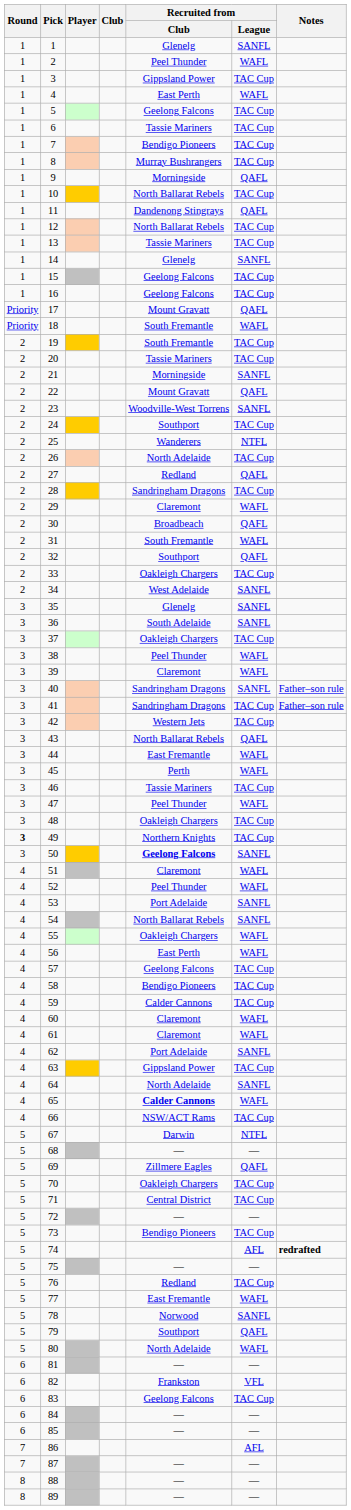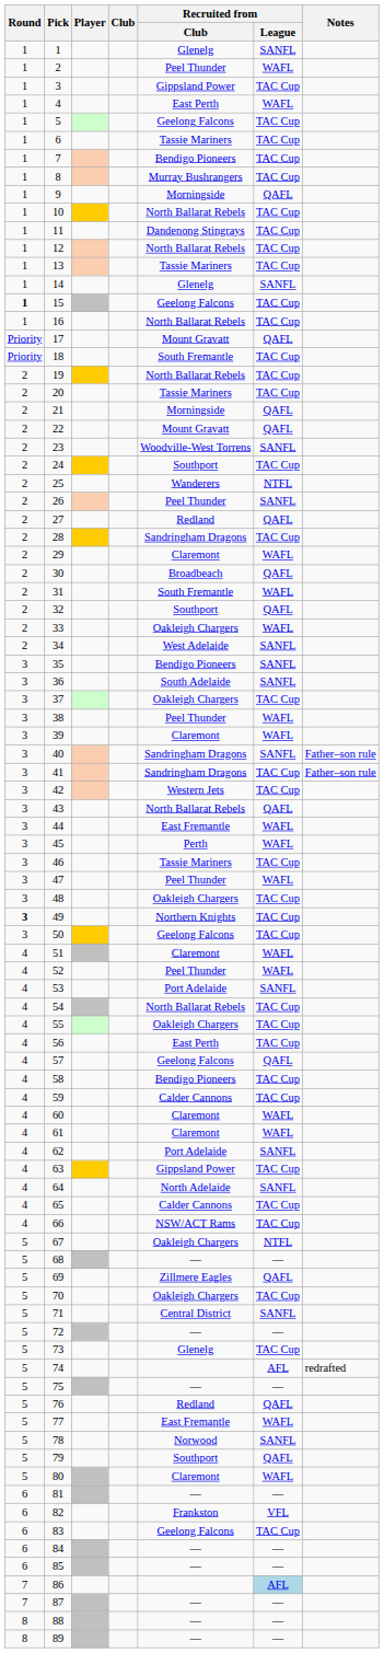11 | Recruited from / League: QAFL -> TAC Cup
15 | Round: normal -> bold
16 | Recruited from / Club: Geelong Falcons -> North Ballarat Rebels
18 | Recruited from / League: WAFL -> TAC Cup
19 | Recruited from / Club: South Fremantle -> North Ballarat Rebels
21 | Recruited from / League: SANFL -> QAFL
26 | Recruited from / Club: North Adelaide -> Peel Thunder
26 | Recruited from / League: TAC Cup -> SANFL
33 | Recruited from / League: TAC Cup -> WAFL
35 | Recruited from / Club: Glenelg -> Bendigo Pioneers
50 | Recruited from / Club: bold -> normal
50 | Recruited from / League: SANFL -> TAC Cup
54 | Recruited from / League: SANFL -> TAC Cup
55 | Recruited from / League: WAFL -> TAC Cup
56 | Recruited from / League: WAFL -> TAC Cup
57 | Recruited from / League: TAC Cup -> QAFL
65 | Recruited from / Club: bold -> normal
65 | Recruited from / League: WAFL -> TAC Cup
67 | Recruited from / Club: Darwin -> Oakleigh Chargers
71 | Recruited from / League: TAC Cup -> SANFL
73 | Recruited from / Club: Bendigo Pioneers -> Glenelg
74 | Notes: bold -> normal
76 | Recruited from / League: TAC Cup -> QAFL
80 | Recruited from / Club: North Adelaide -> Claremont
86 | Recruited from / League: no background -> lightblue background
